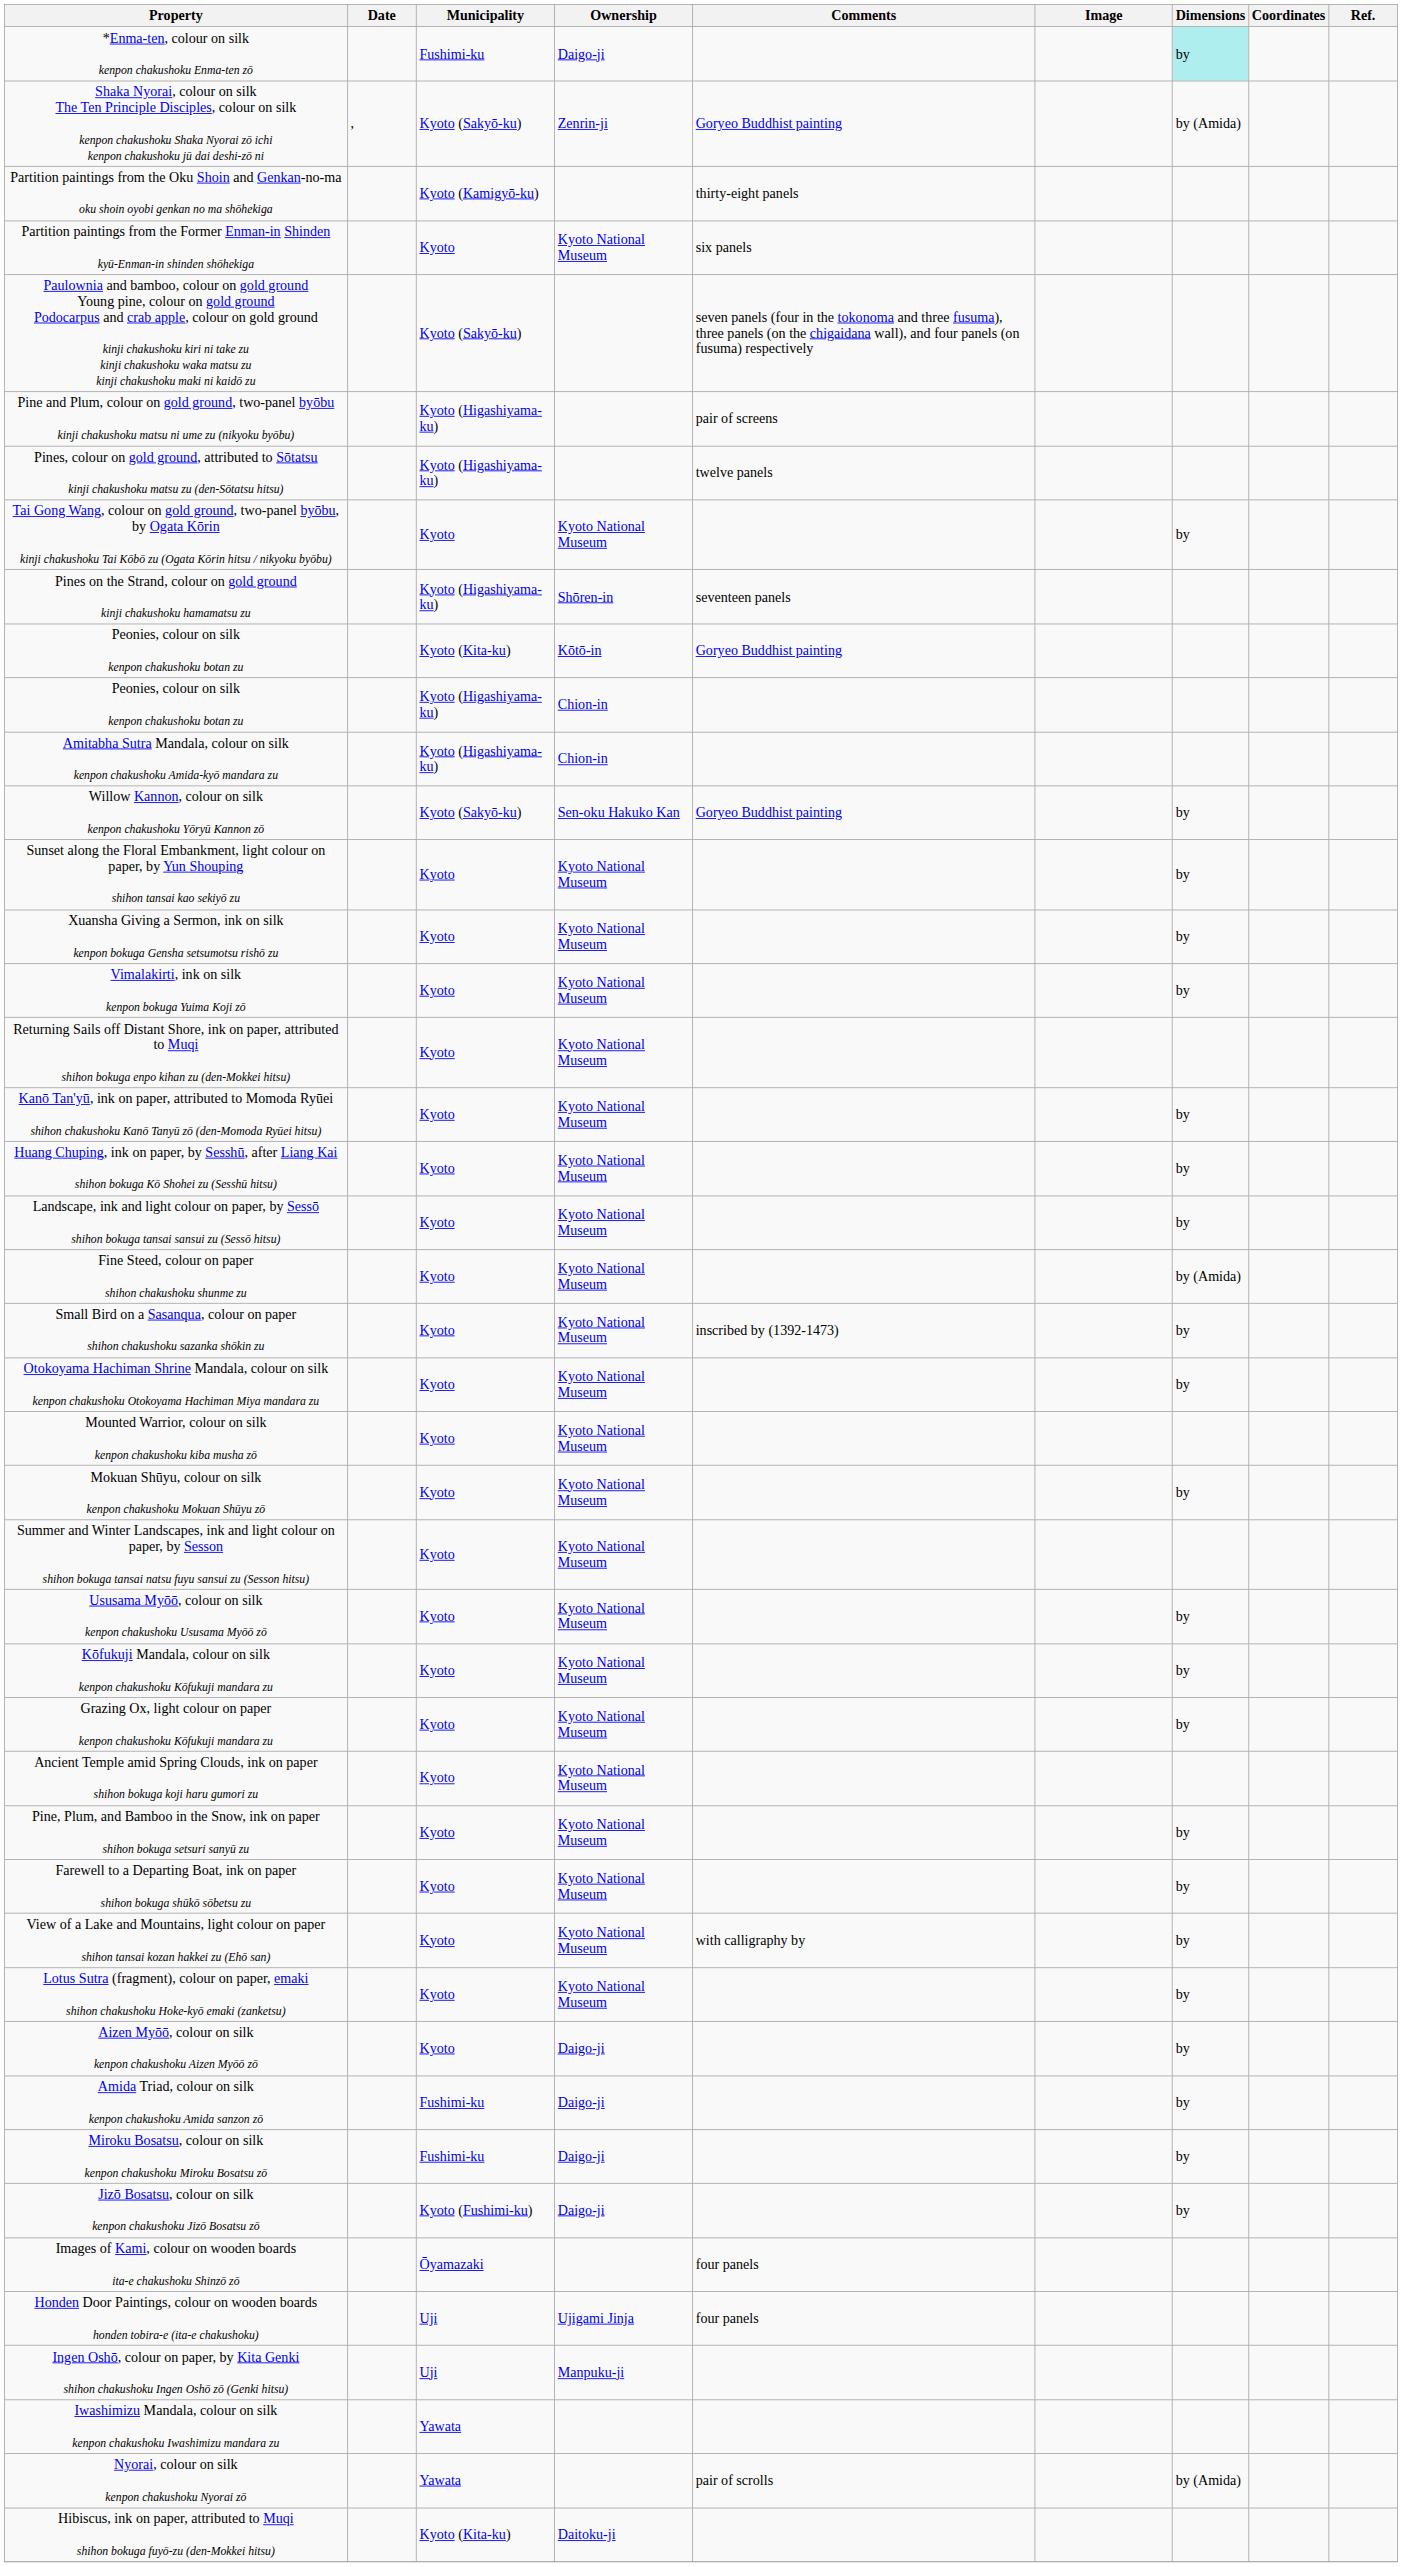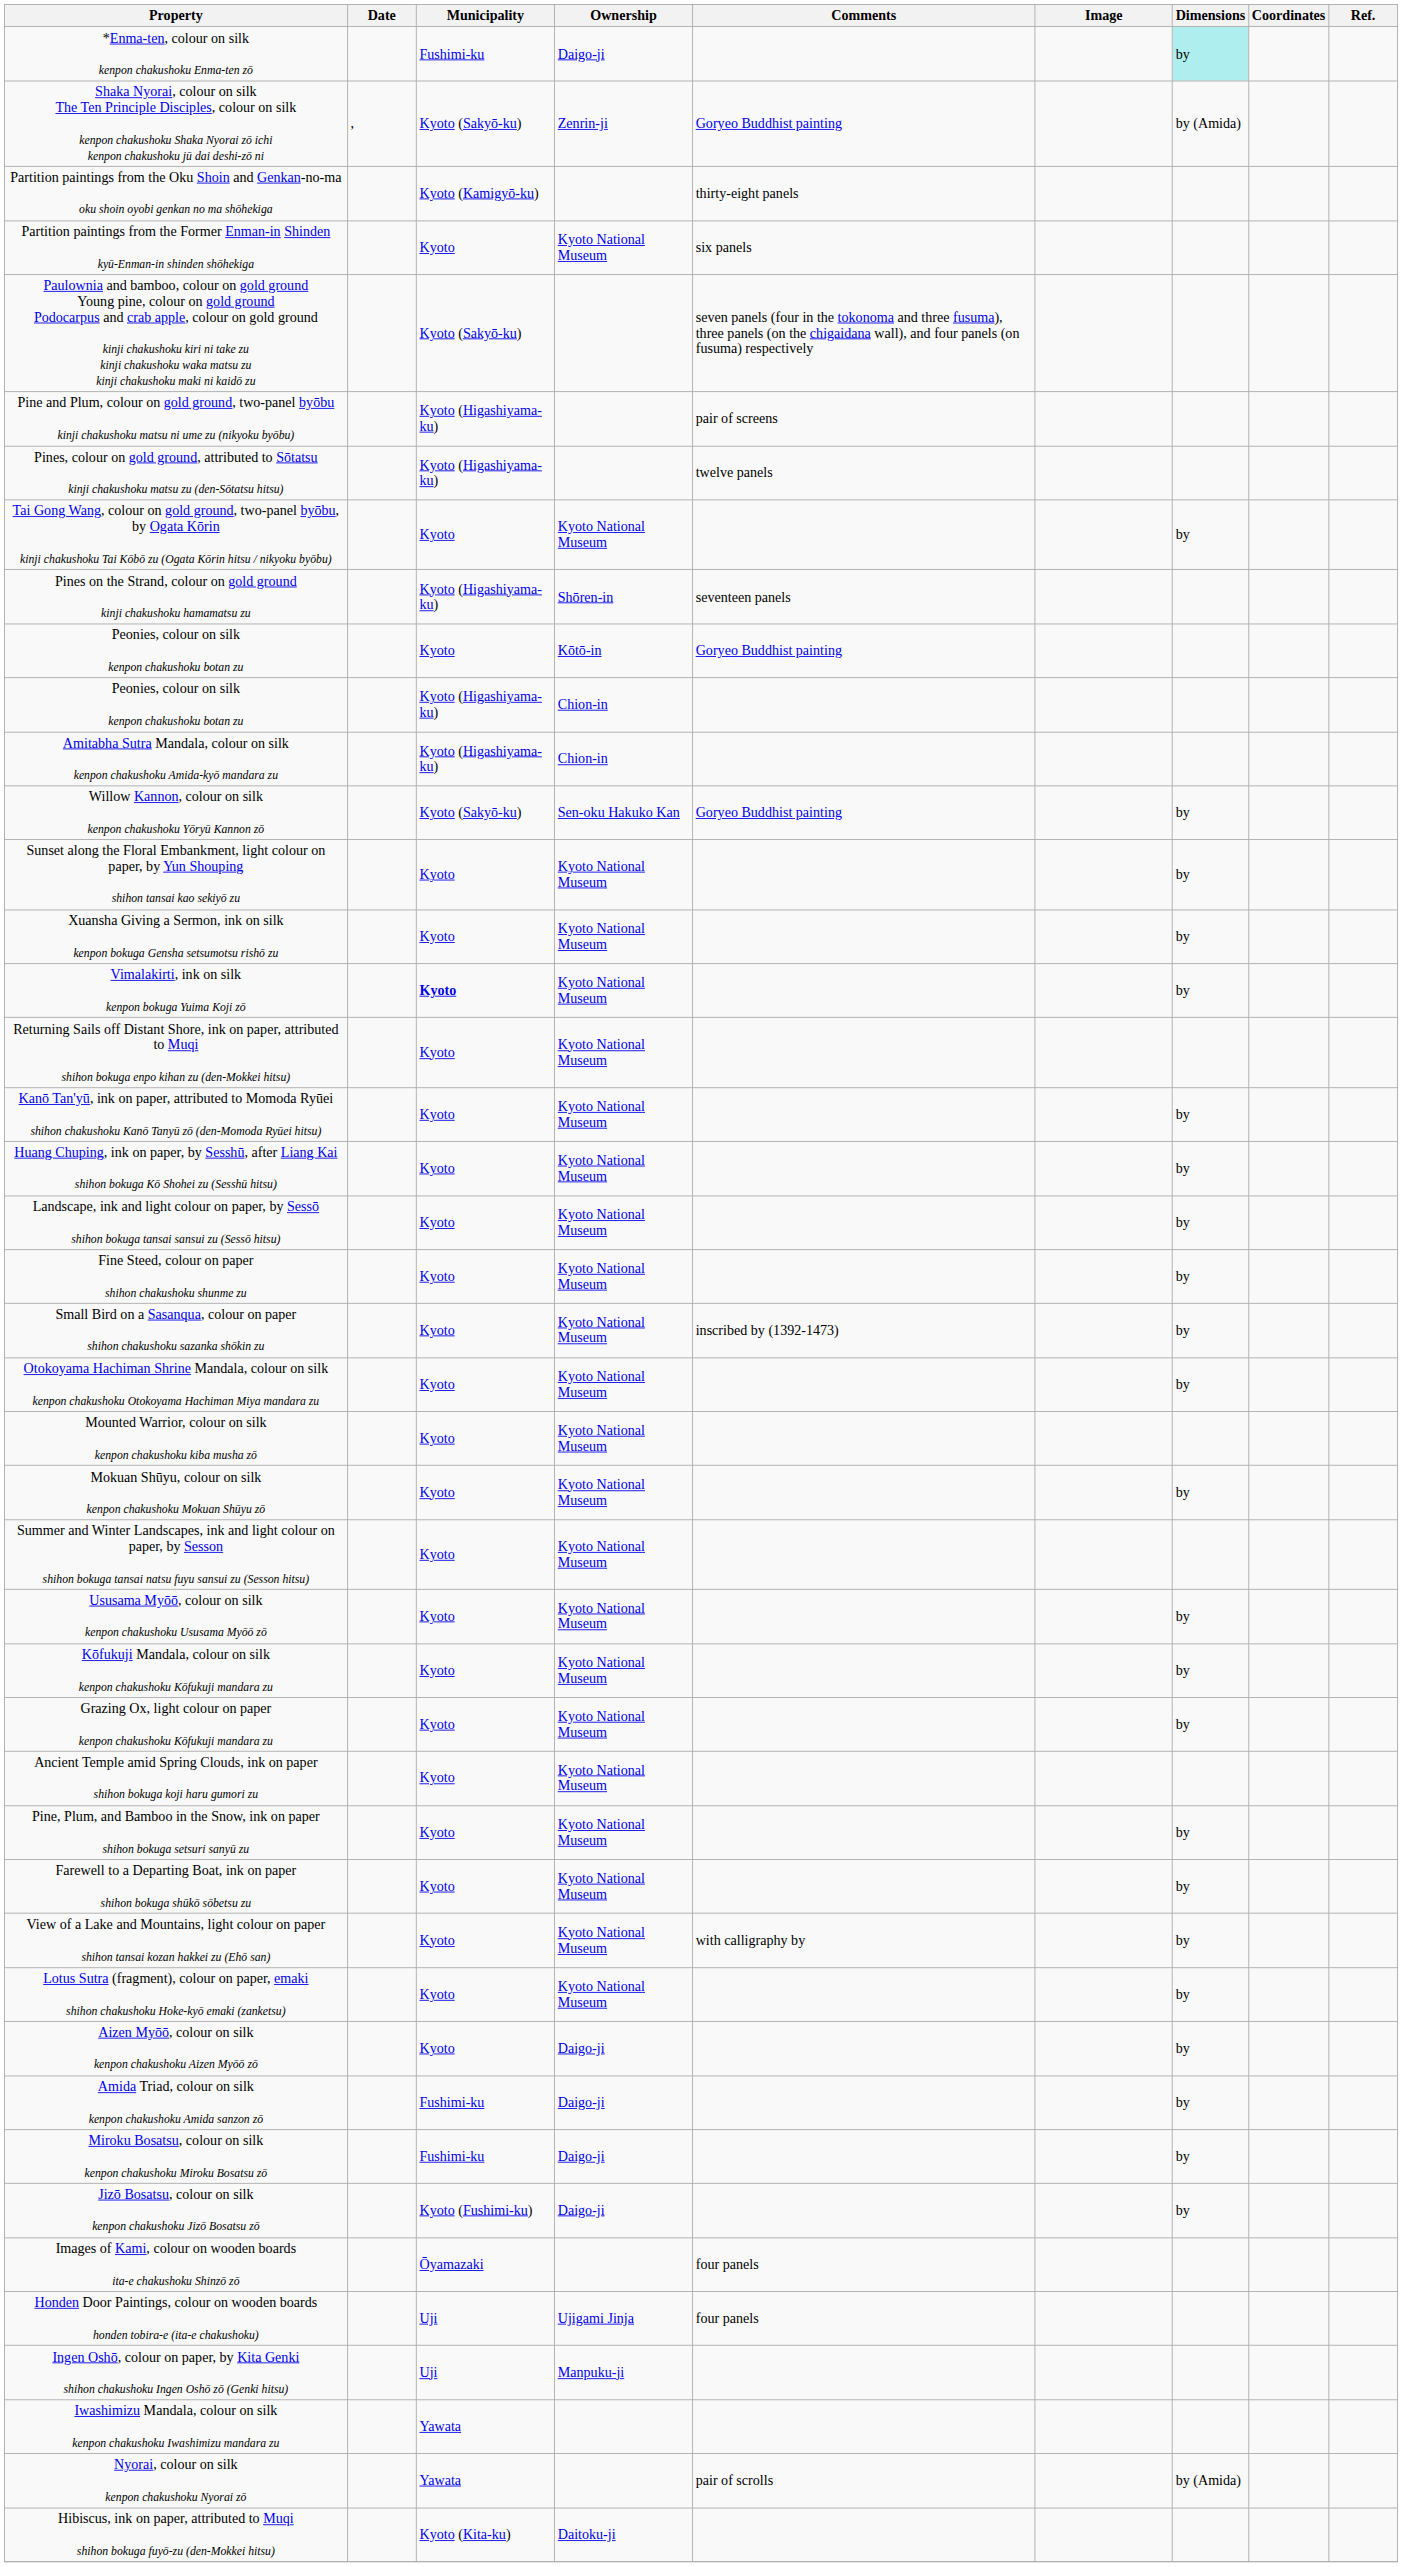Peonies, colour on silk kenpon chakushoku botan zu / Kōtō-in | Municipality: Kyoto (Kita-ku) -> Kyoto
Vimalakirti, ink on silk kenpon bokuga Yuima Koji zō | Municipality: normal -> bold
Fine Steed, colour on paper shihon chakushoku shunme zu | Dimensions: by (Amida) -> by
